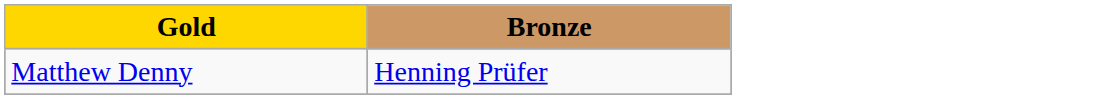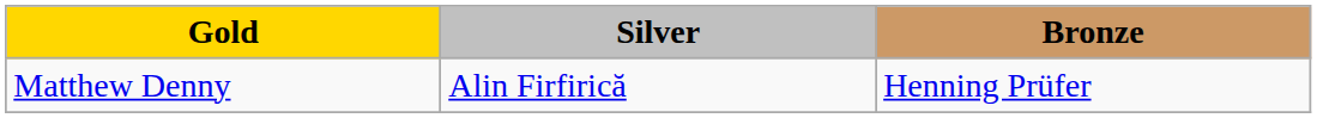+ column: Silver | Alin Firfirică
